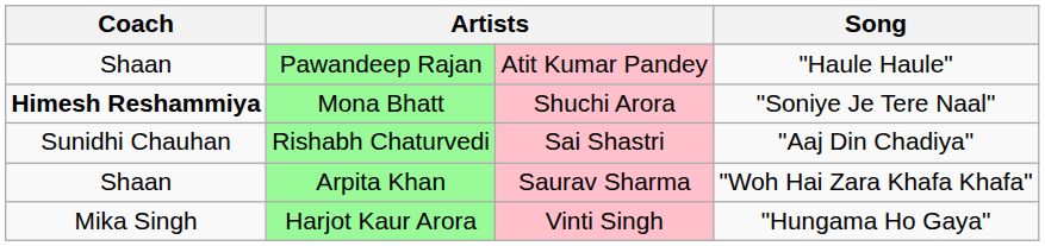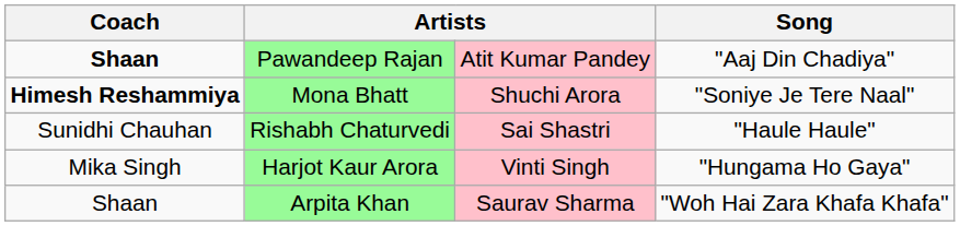Pawandeep Rajan | Coach: normal -> bold
Pawandeep Rajan | Song: "Haule Haule" -> "Aaj Din Chadiya"
Rishabh Chaturvedi | Song: "Aaj Din Chadiya" -> "Haule Haule"
rows swapped: Harjot Kaur Arora <-> Arpita Khan
